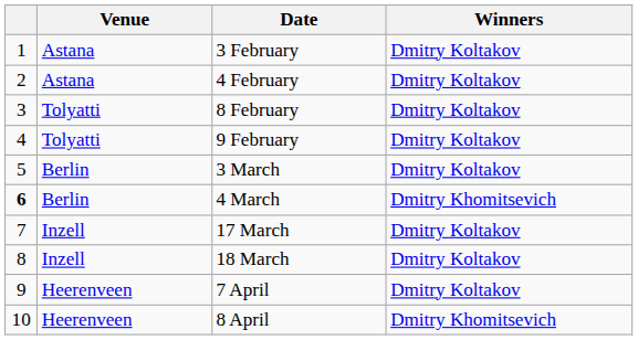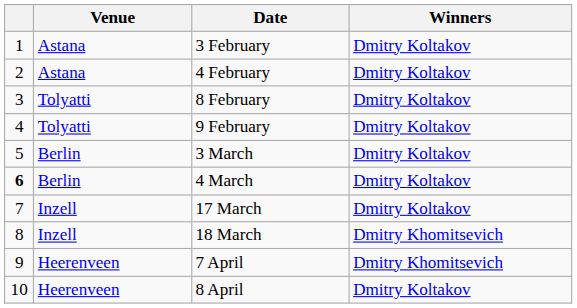4 March | Winners: Dmitry Khomitsevich -> Dmitry Koltakov
18 March | Winners: Dmitry Koltakov -> Dmitry Khomitsevich
7 April | Winners: Dmitry Koltakov -> Dmitry Khomitsevich
8 April | Winners: Dmitry Khomitsevich -> Dmitry Koltakov
